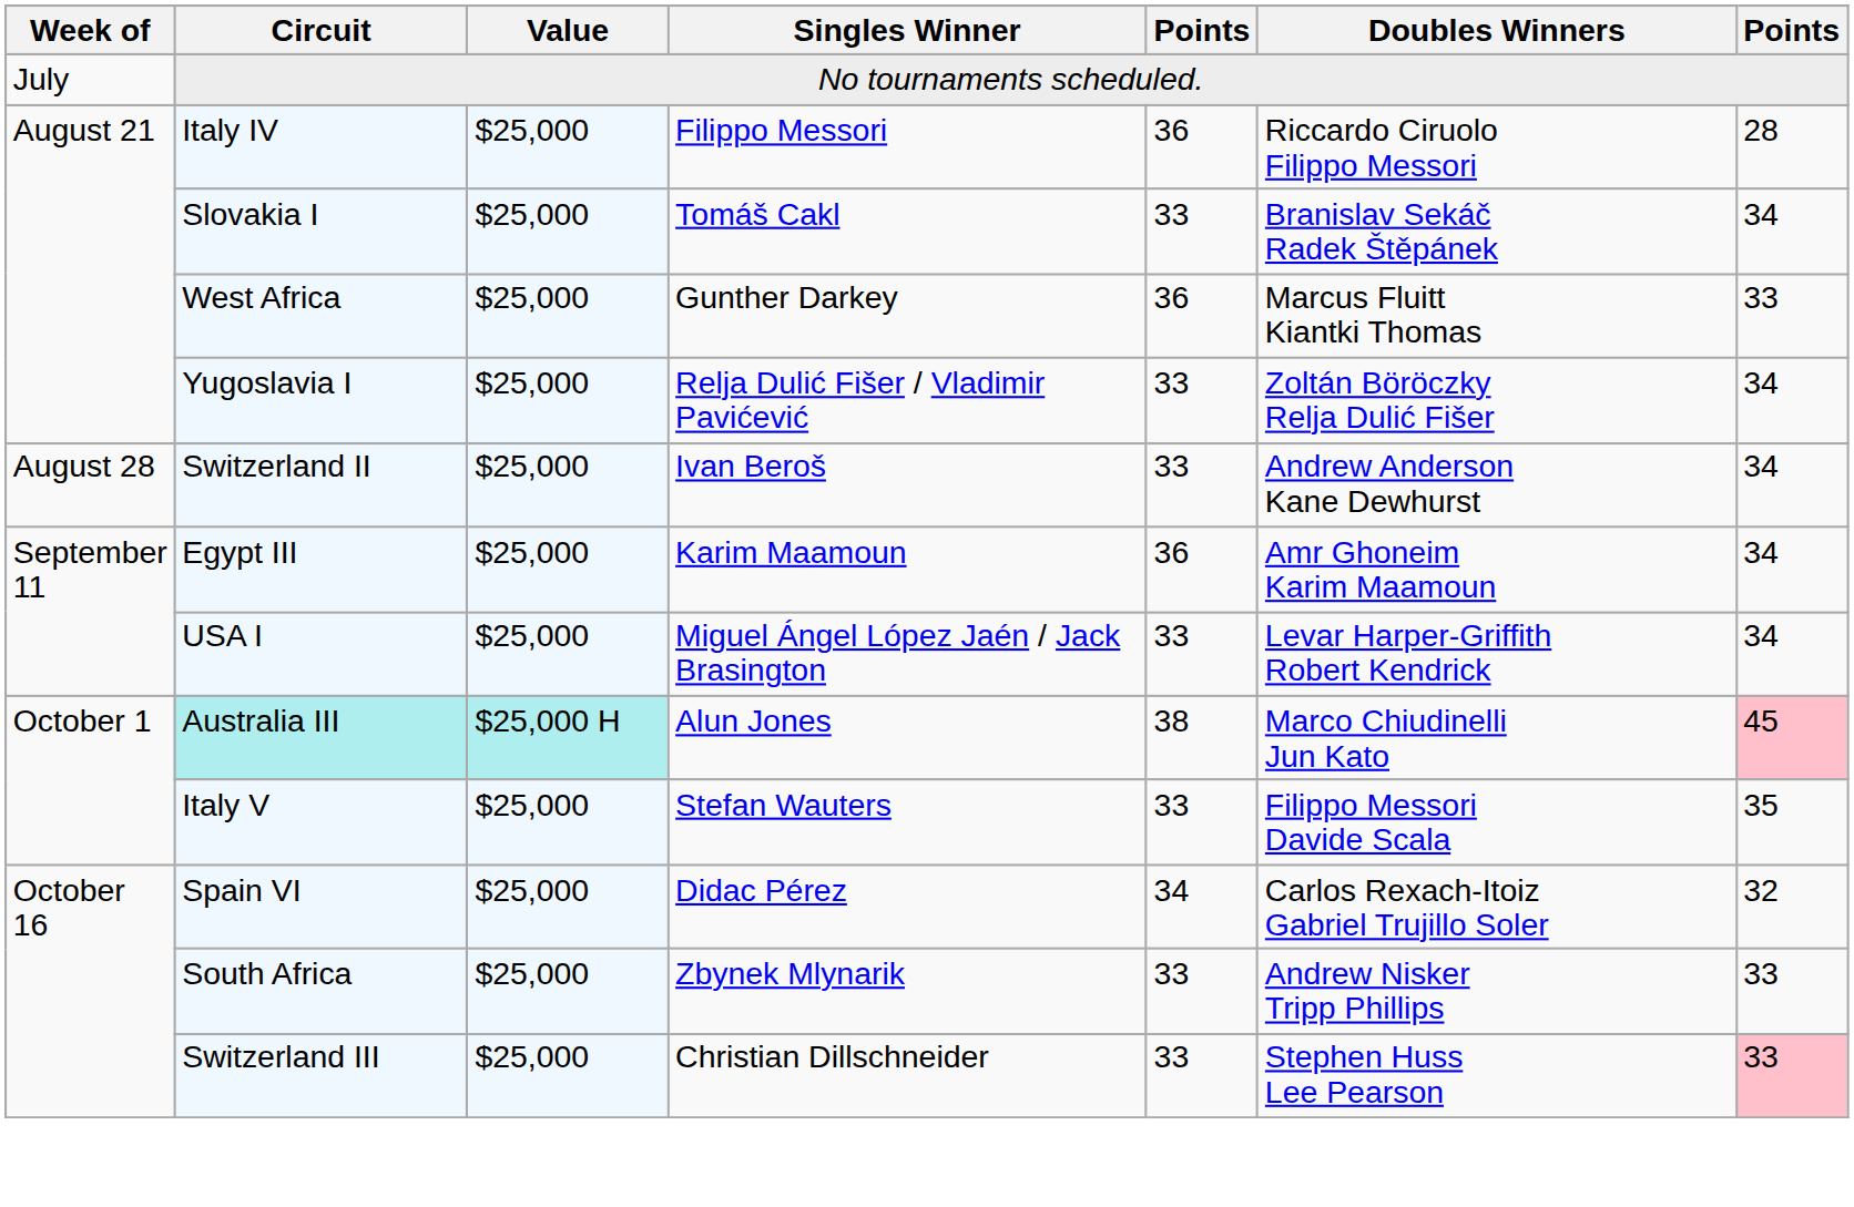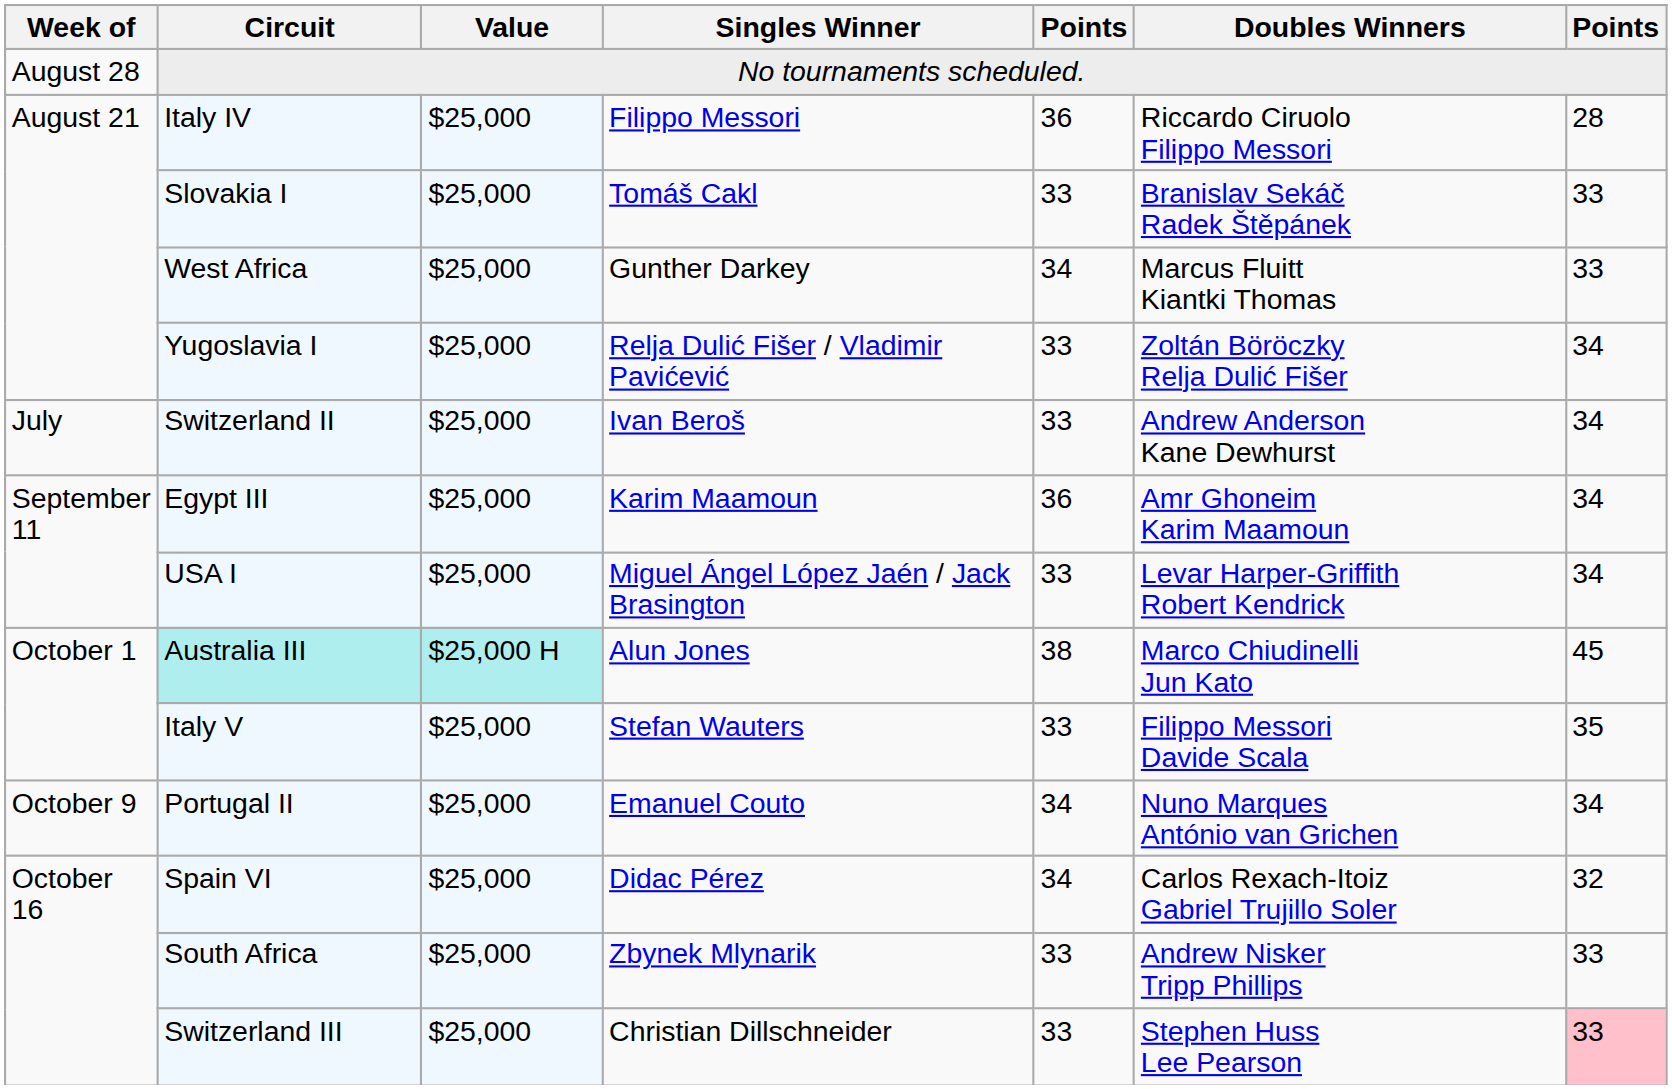No tournaments scheduled. | Week of: July -> August 28
Slovakia I | column 7: 34 -> 33
West Africa | column 5: 36 -> 34
Switzerland II | Week of: August 28 -> July
Australia III | column 7: pink background -> no background
+ row: October 9 | Portugal II | $25,000 | Emanuel Couto | 34 | Nuno Marques António van Grichen | 34
